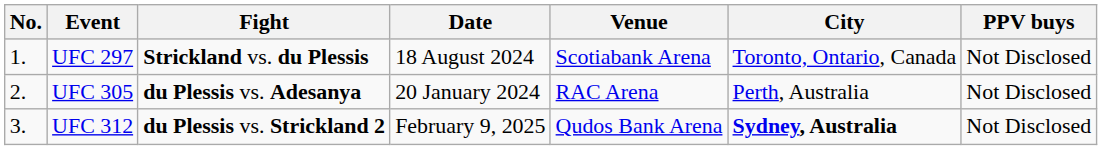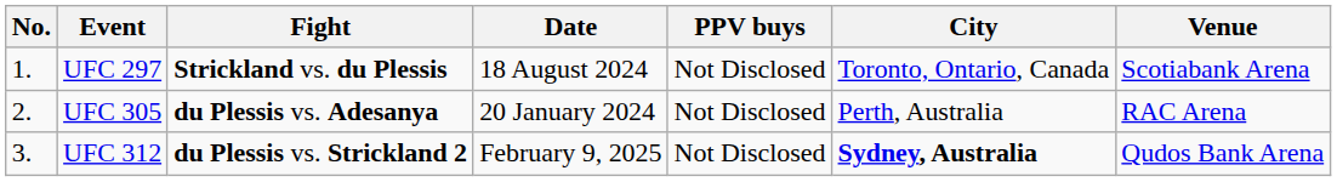columns swapped: Venue <-> PPV buys
